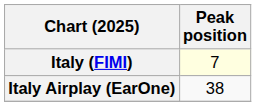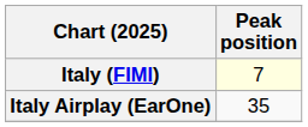Italy Airplay (EarOne) | Peak position: 38 -> 35
